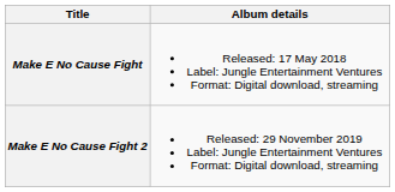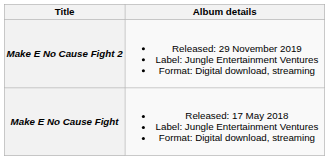rows swapped: Make E No Cause Fight <-> Make E No Cause Fight 2
